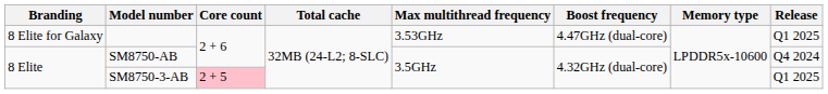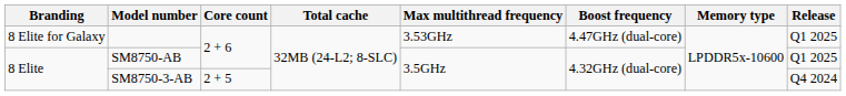SM8750-AB | Release: Q4 2024 -> Q1 2025
SM8750-3-AB | Core count: pink background -> no background
SM8750-3-AB | Release: Q1 2025 -> Q4 2024
